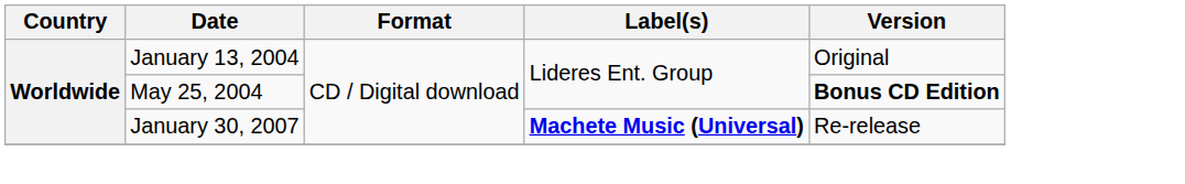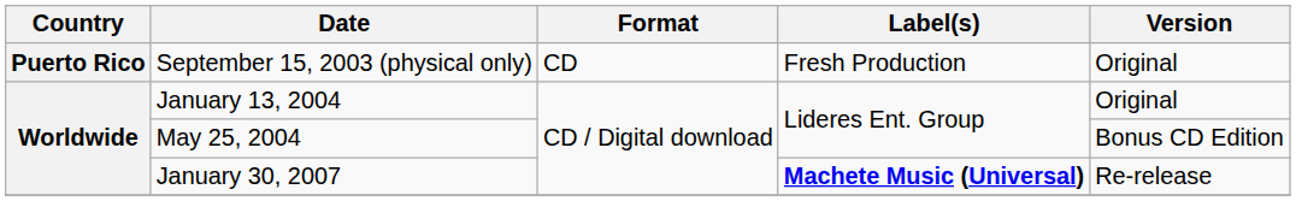+ row: Puerto Rico | September 15, 2003 (physical only) | CD | Fresh Production | Original
May 25, 2004 | Version: bold -> normal
